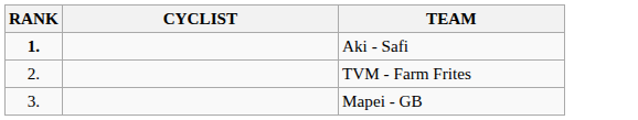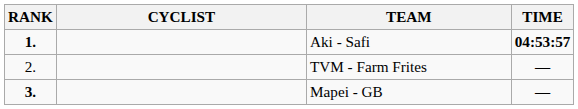+ column: TIME | 04:53:57 | — | —
Mapei - GB | RANK: normal -> bold
